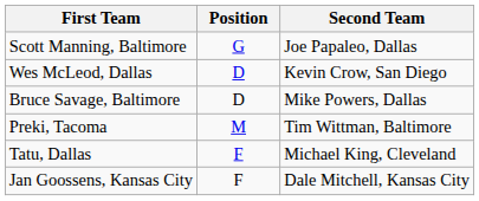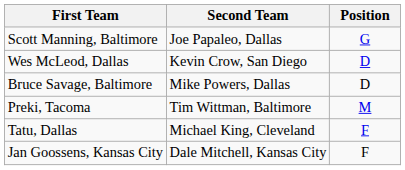columns swapped: Position <-> Second Team
